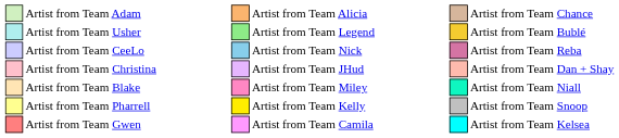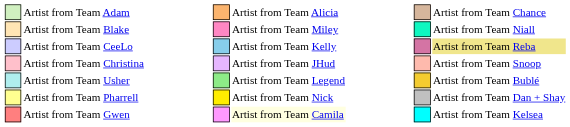rows swapped: Artist from Team Blake <-> Artist from Team Usher
Artist from Team CeeLo | column 8: Artist from Team Nick -> Artist from Team Kelly
Artist from Team CeeLo | column 14: no background -> khaki background
Artist from Team Christina | column 14: Artist from Team Dan + Shay -> Artist from Team Snoop
Artist from Team Pharrell | column 8: Artist from Team Kelly -> Artist from Team Nick
Artist from Team Pharrell | column 14: Artist from Team Snoop -> Artist from Team Dan + Shay
Artist from Team Gwen | column 8: no background -> lightyellow background
